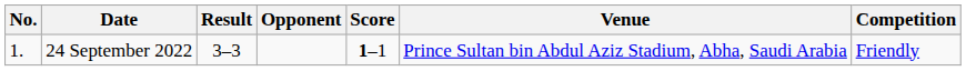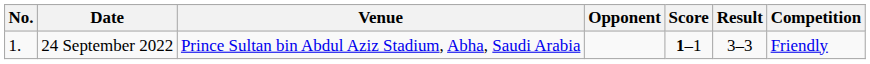columns swapped: Venue <-> Result
